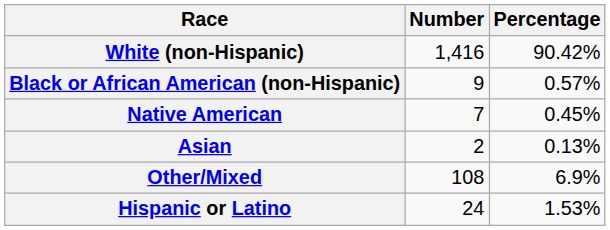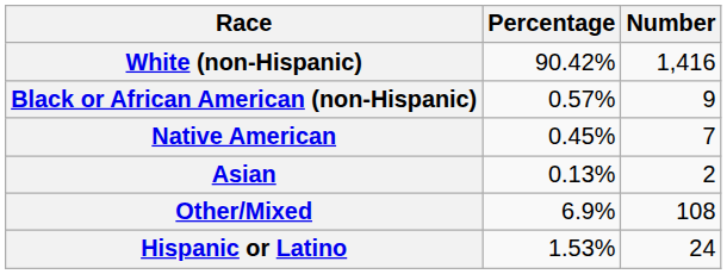columns swapped: Number <-> Percentage
